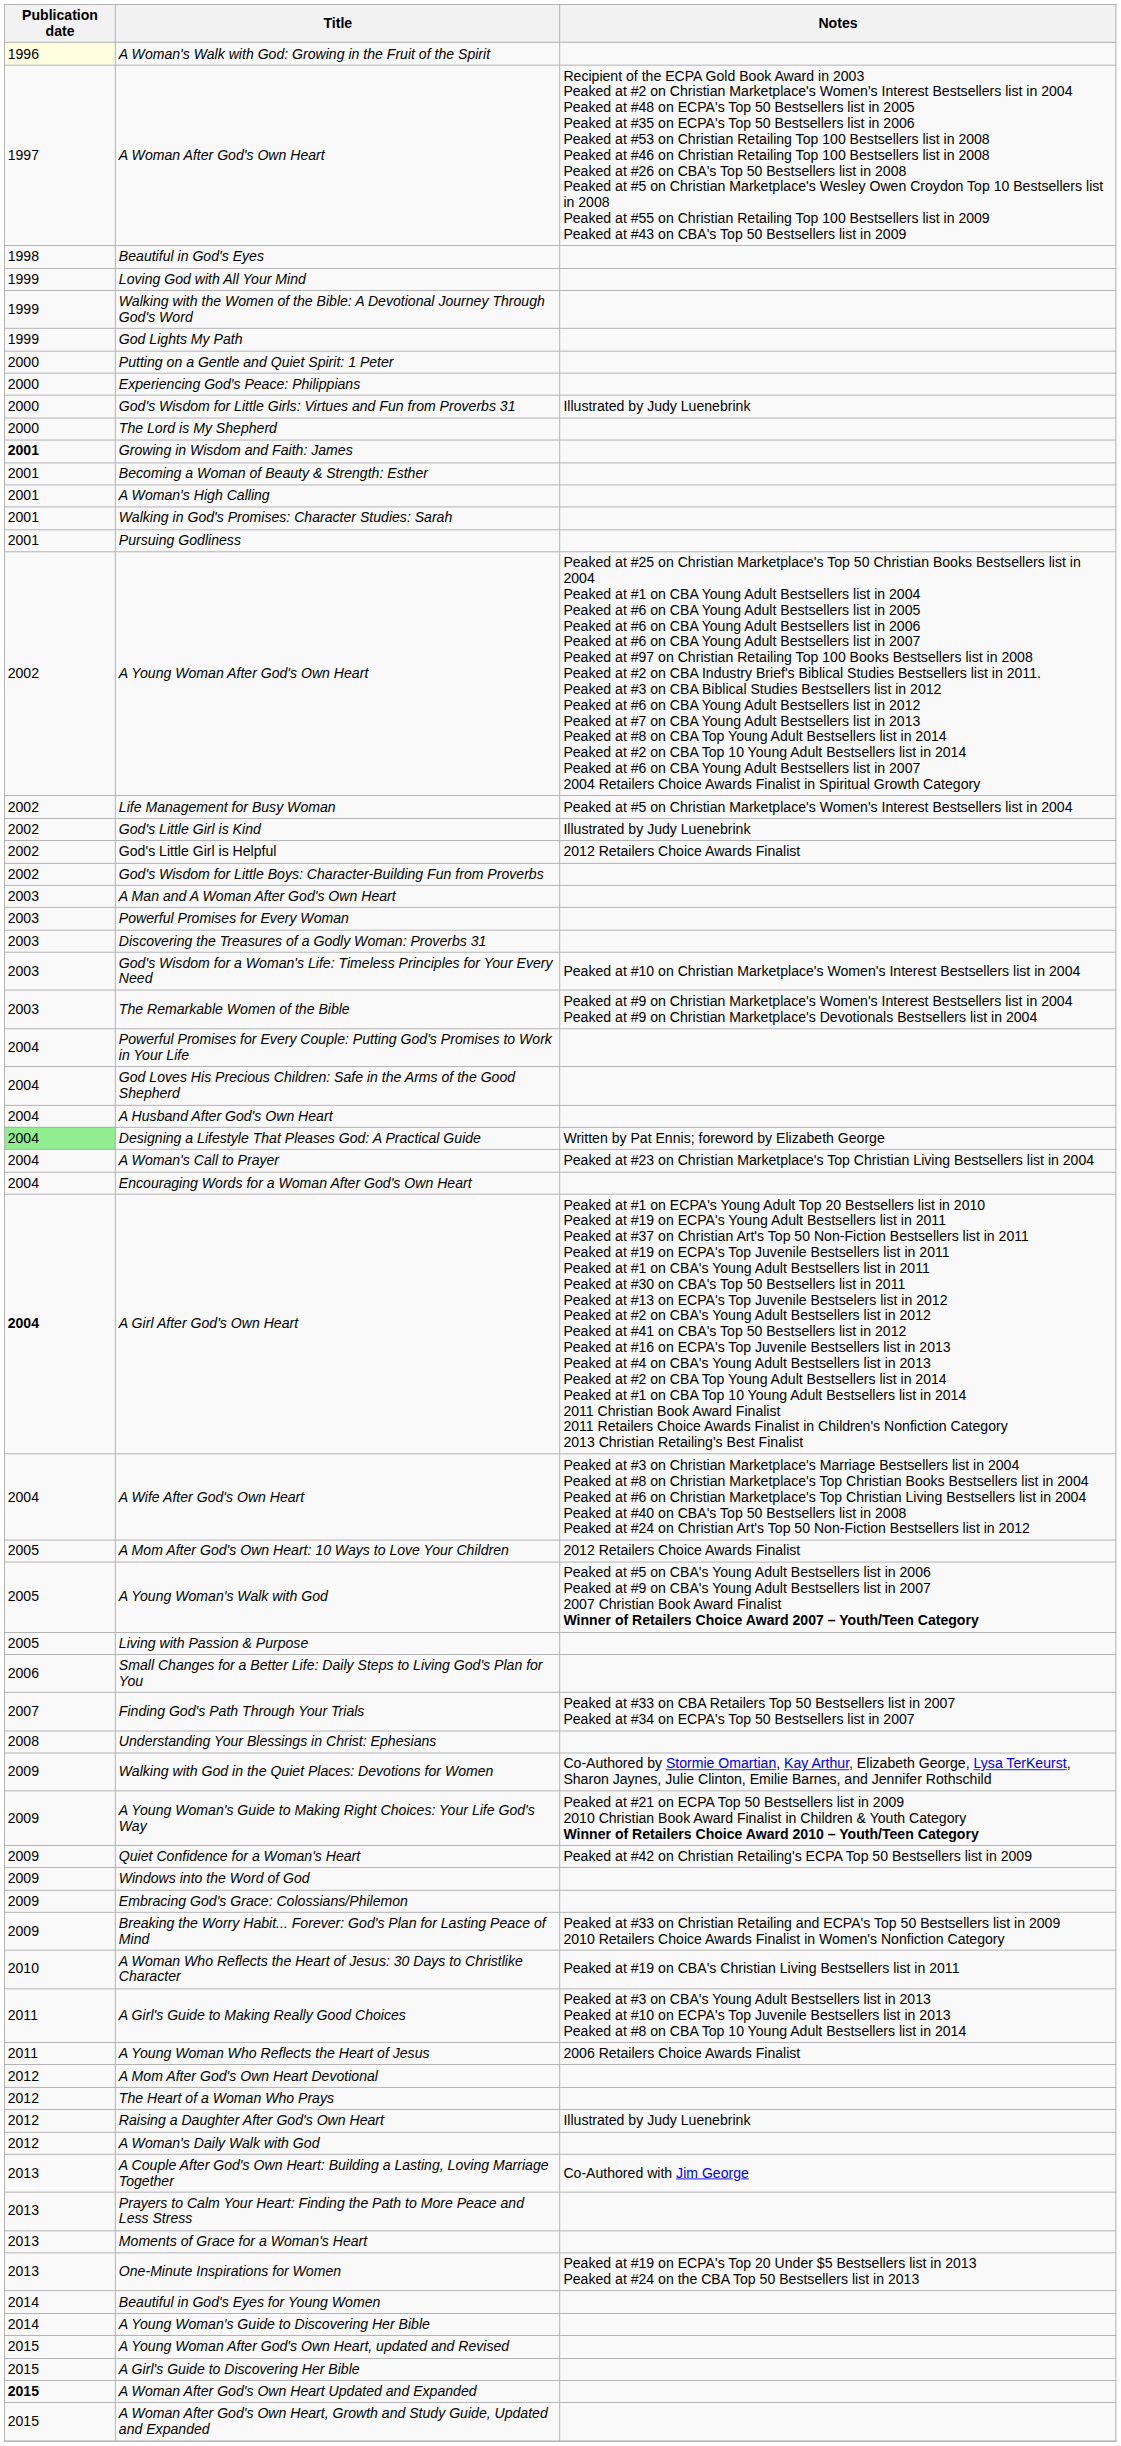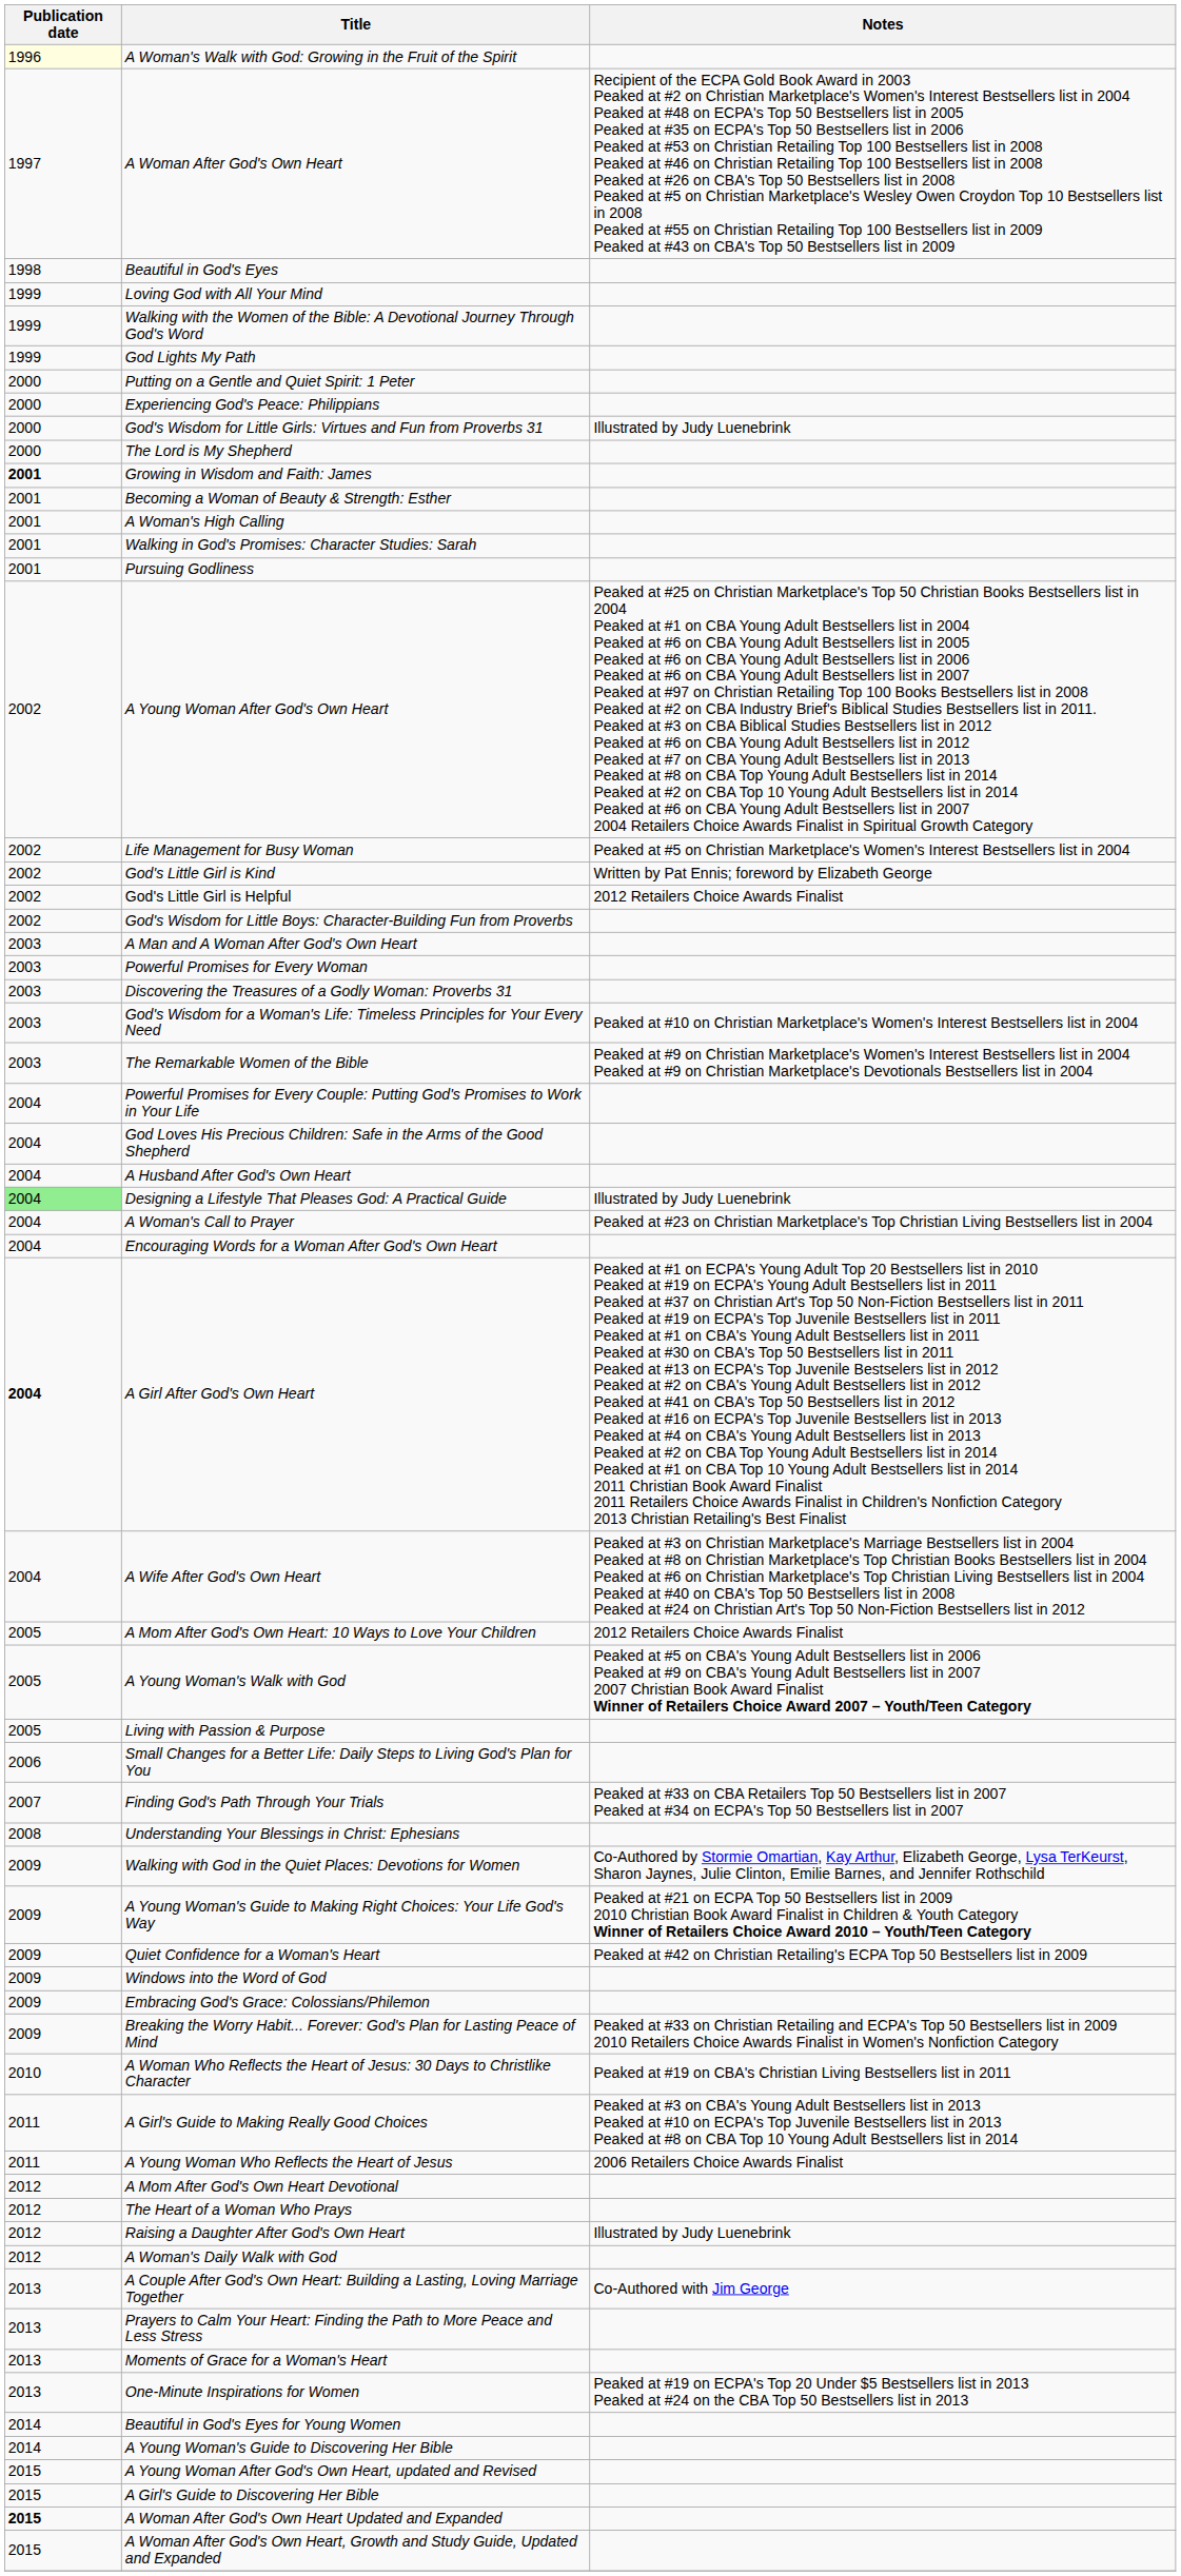God's Little Girl is Kind | Notes: Illustrated by Judy Luenebrink -> Written by Pat Ennis; foreword by Elizabeth George
Designing a Lifestyle That Pleases God: A Practical Guide | Notes: Written by Pat Ennis; foreword by Elizabeth George -> Illustrated by Judy Luenebrink
